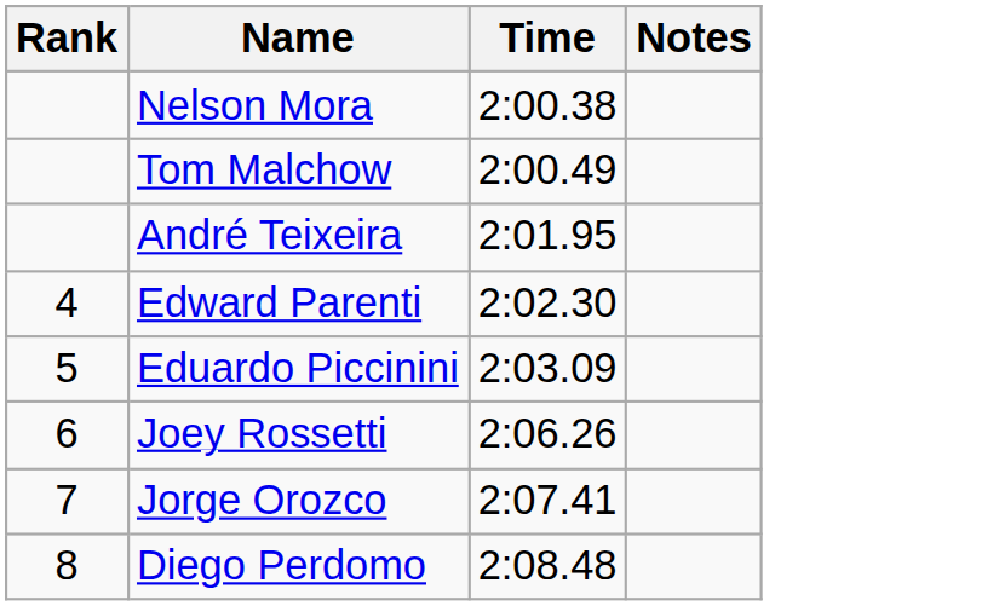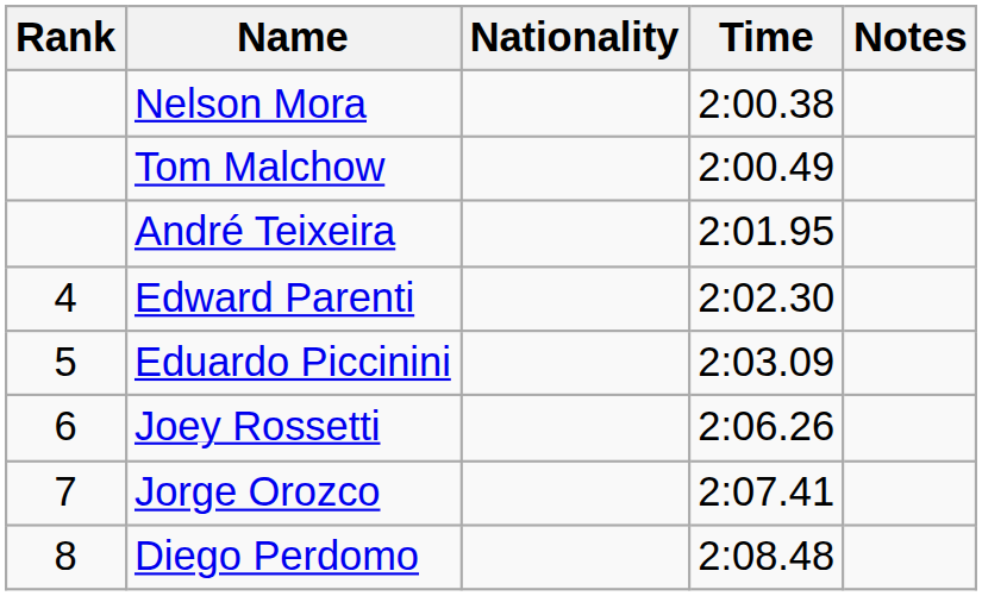+ column: Nationality
